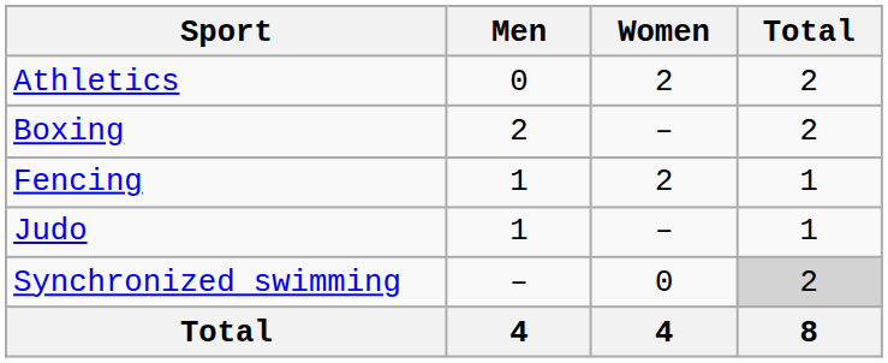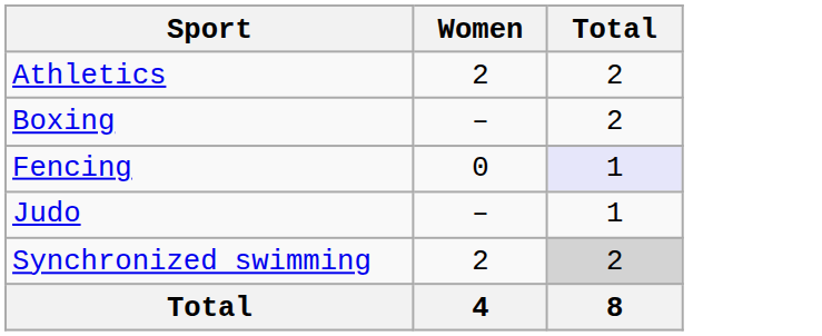- column: Men | 0 | 2 | 1 | 1 | – | 4
Fencing | Women: 2 -> 0
Fencing | Total: no background -> lavender background
Synchronized swimming | Women: 0 -> 2
